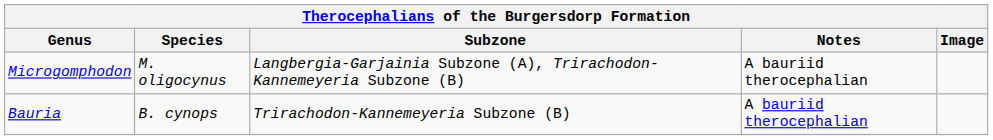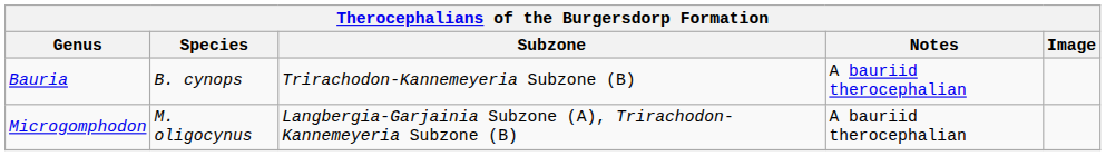rows swapped: Bauria <-> Microgomphodon
